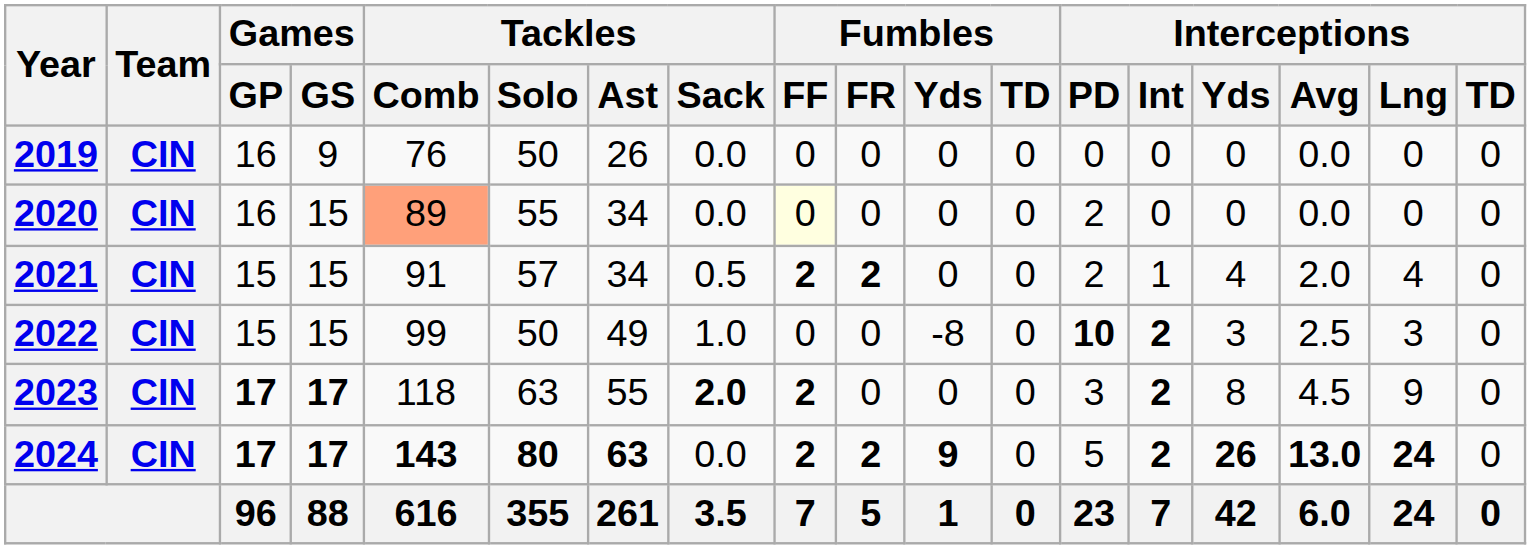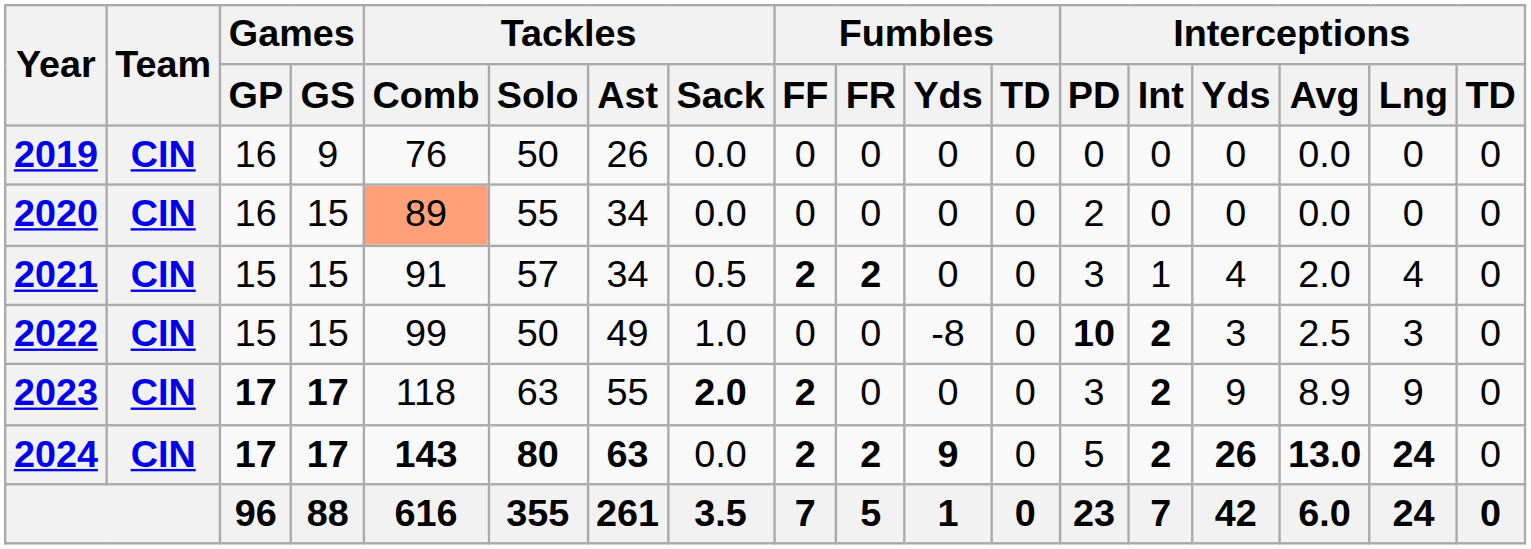2020 | Fumbles / FF: lightyellow background -> no background
2021 | Interceptions / PD: 2 -> 3
2023 | Interceptions / Yds: 8 -> 9
2023 | Interceptions / Avg: 4.5 -> 8.9
